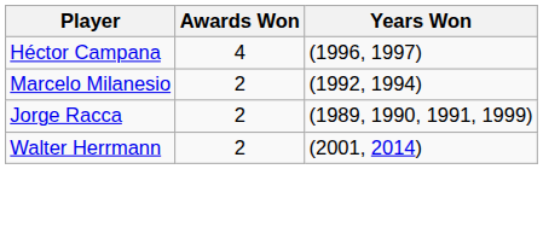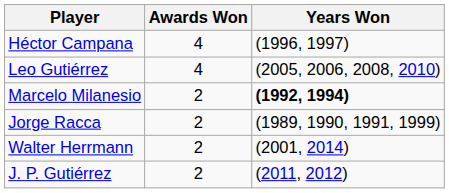+ row: Leo Gutiérrez | 4 | (2005, 2006, 2008, 2010)
Marcelo Milanesio | Years Won: normal -> bold
+ row: J. P. Gutiérrez | 2 | (2011, 2012)
